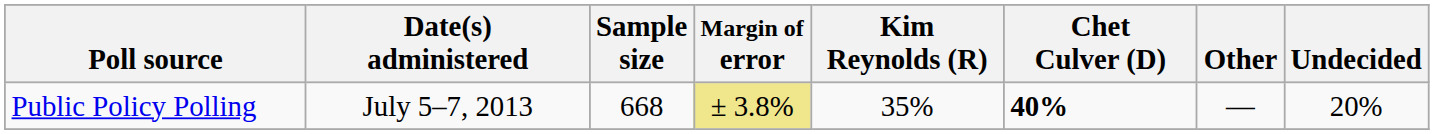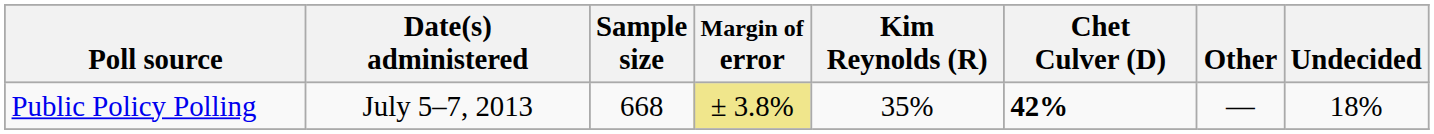Public Policy Polling | Chet Culver (D): 40% -> 42%
Public Policy Polling | Undecided: 20% -> 18%
